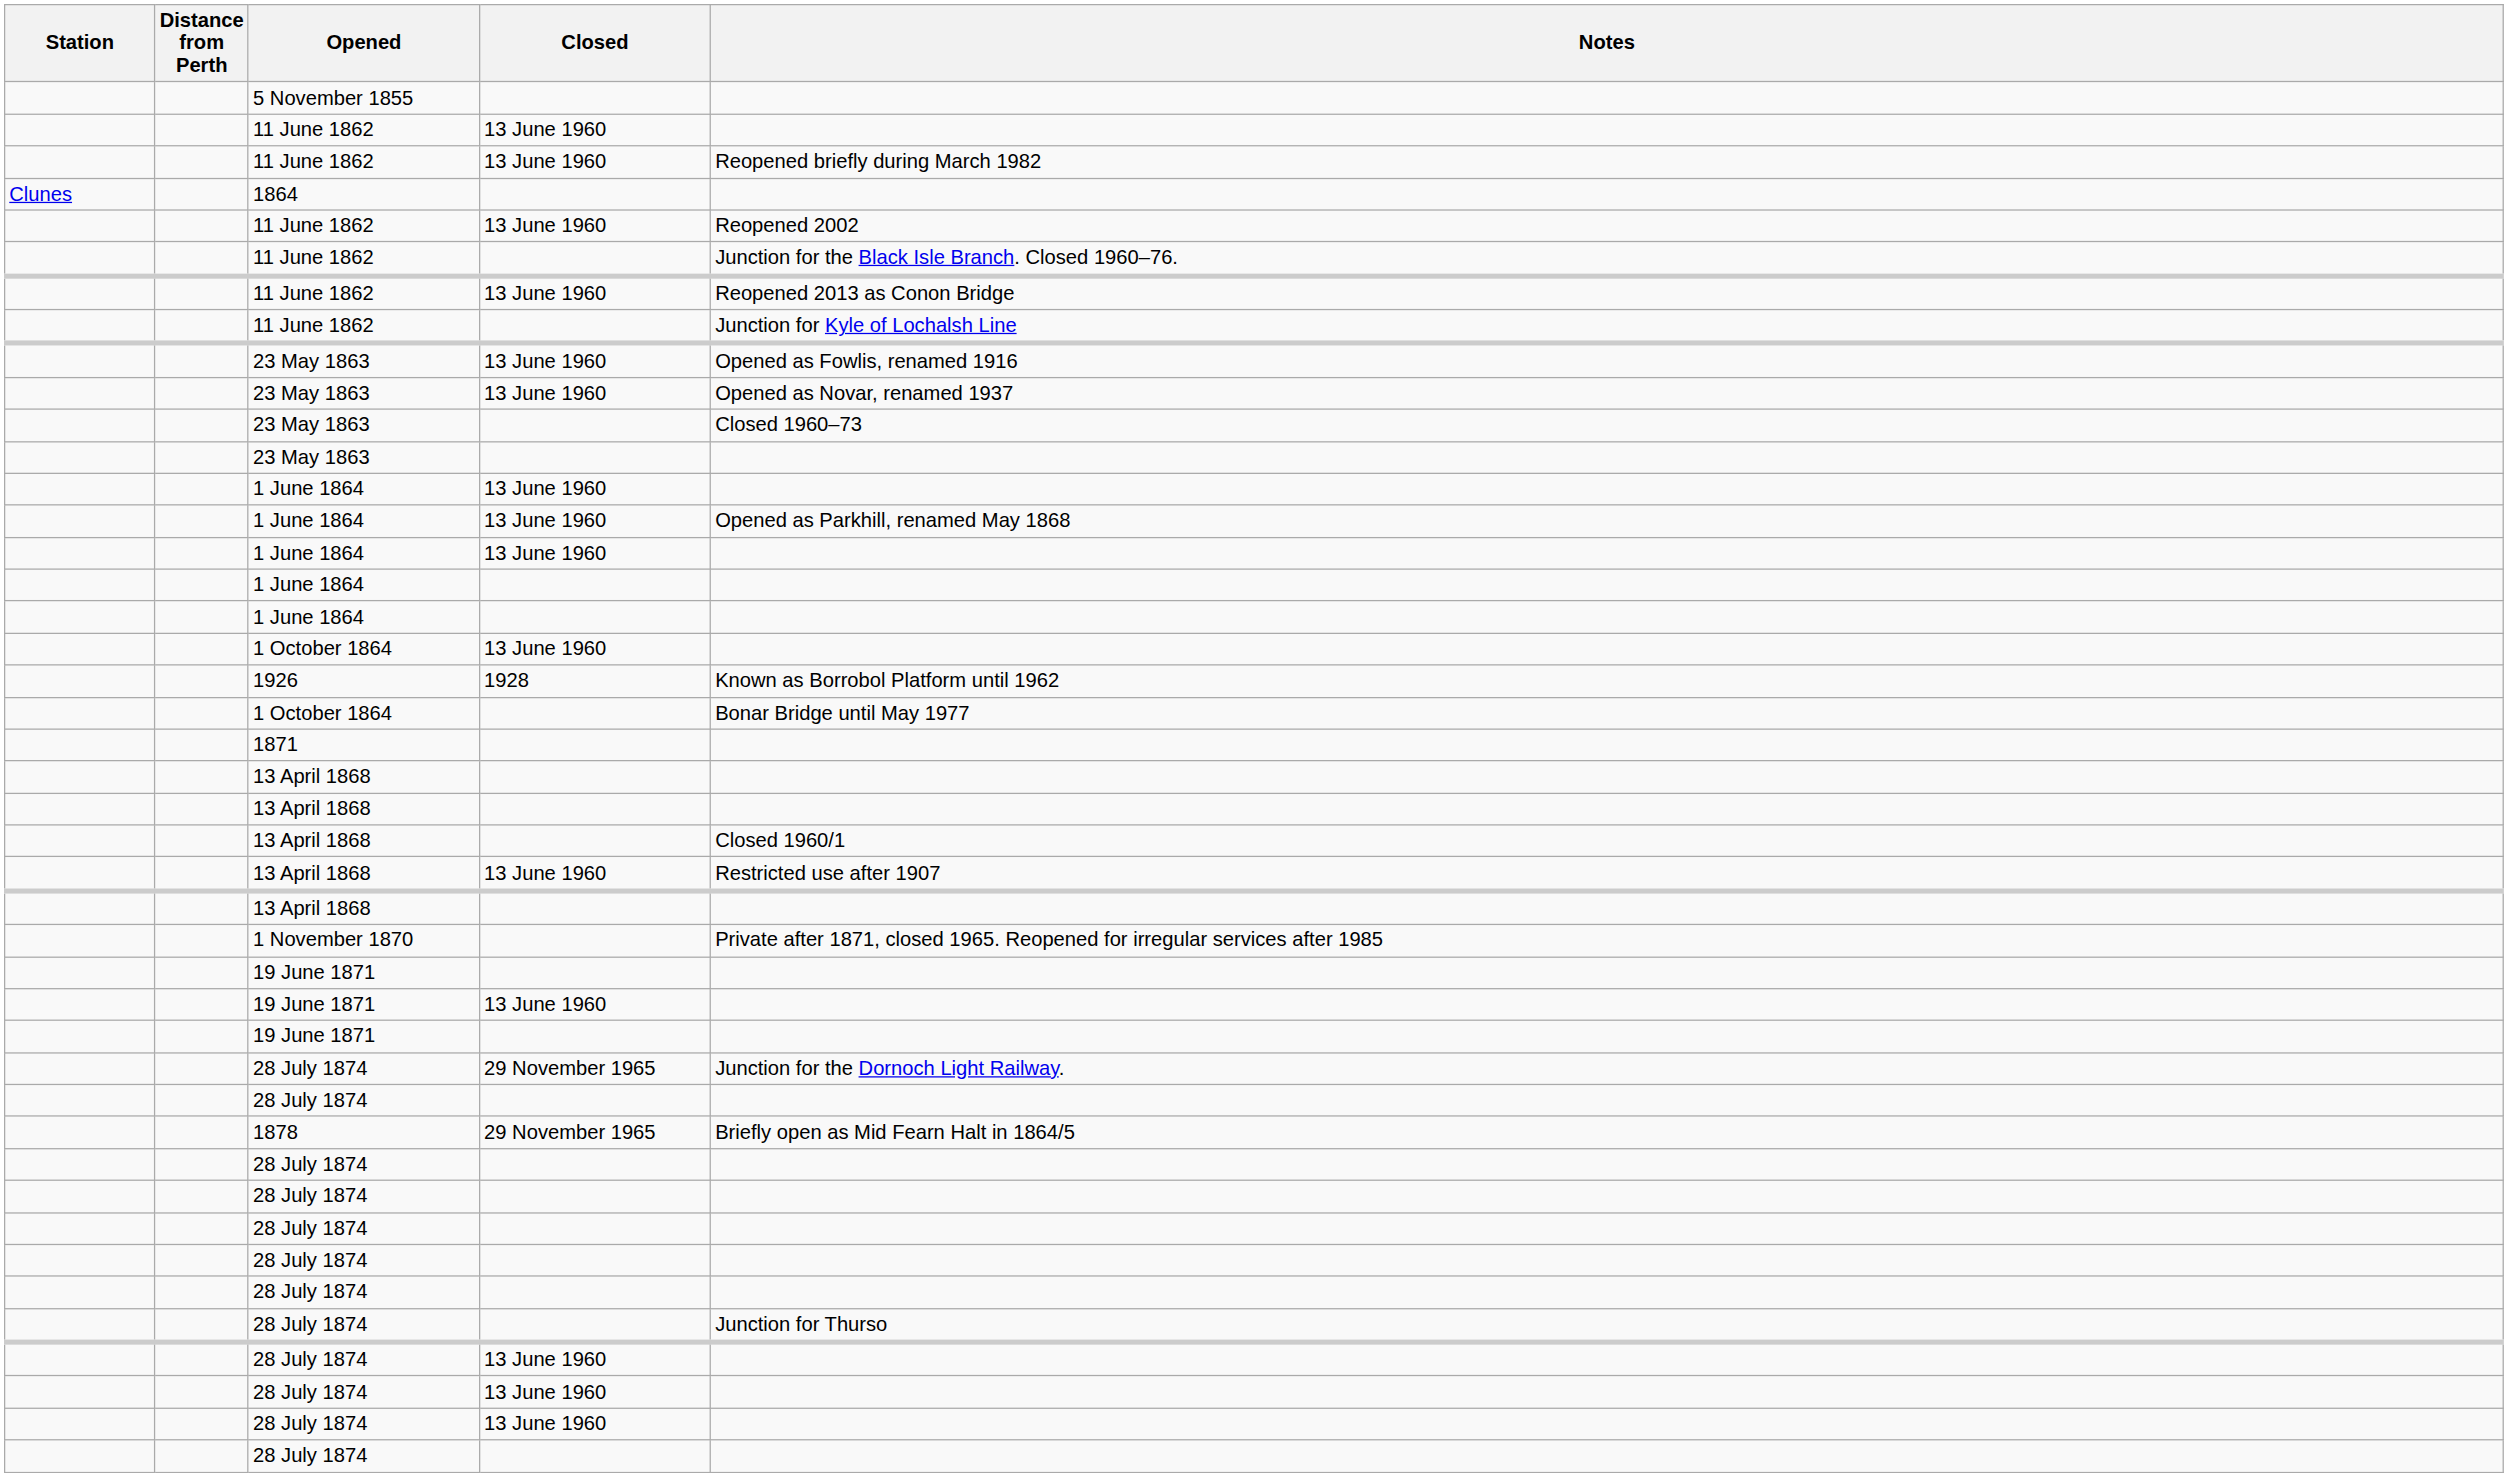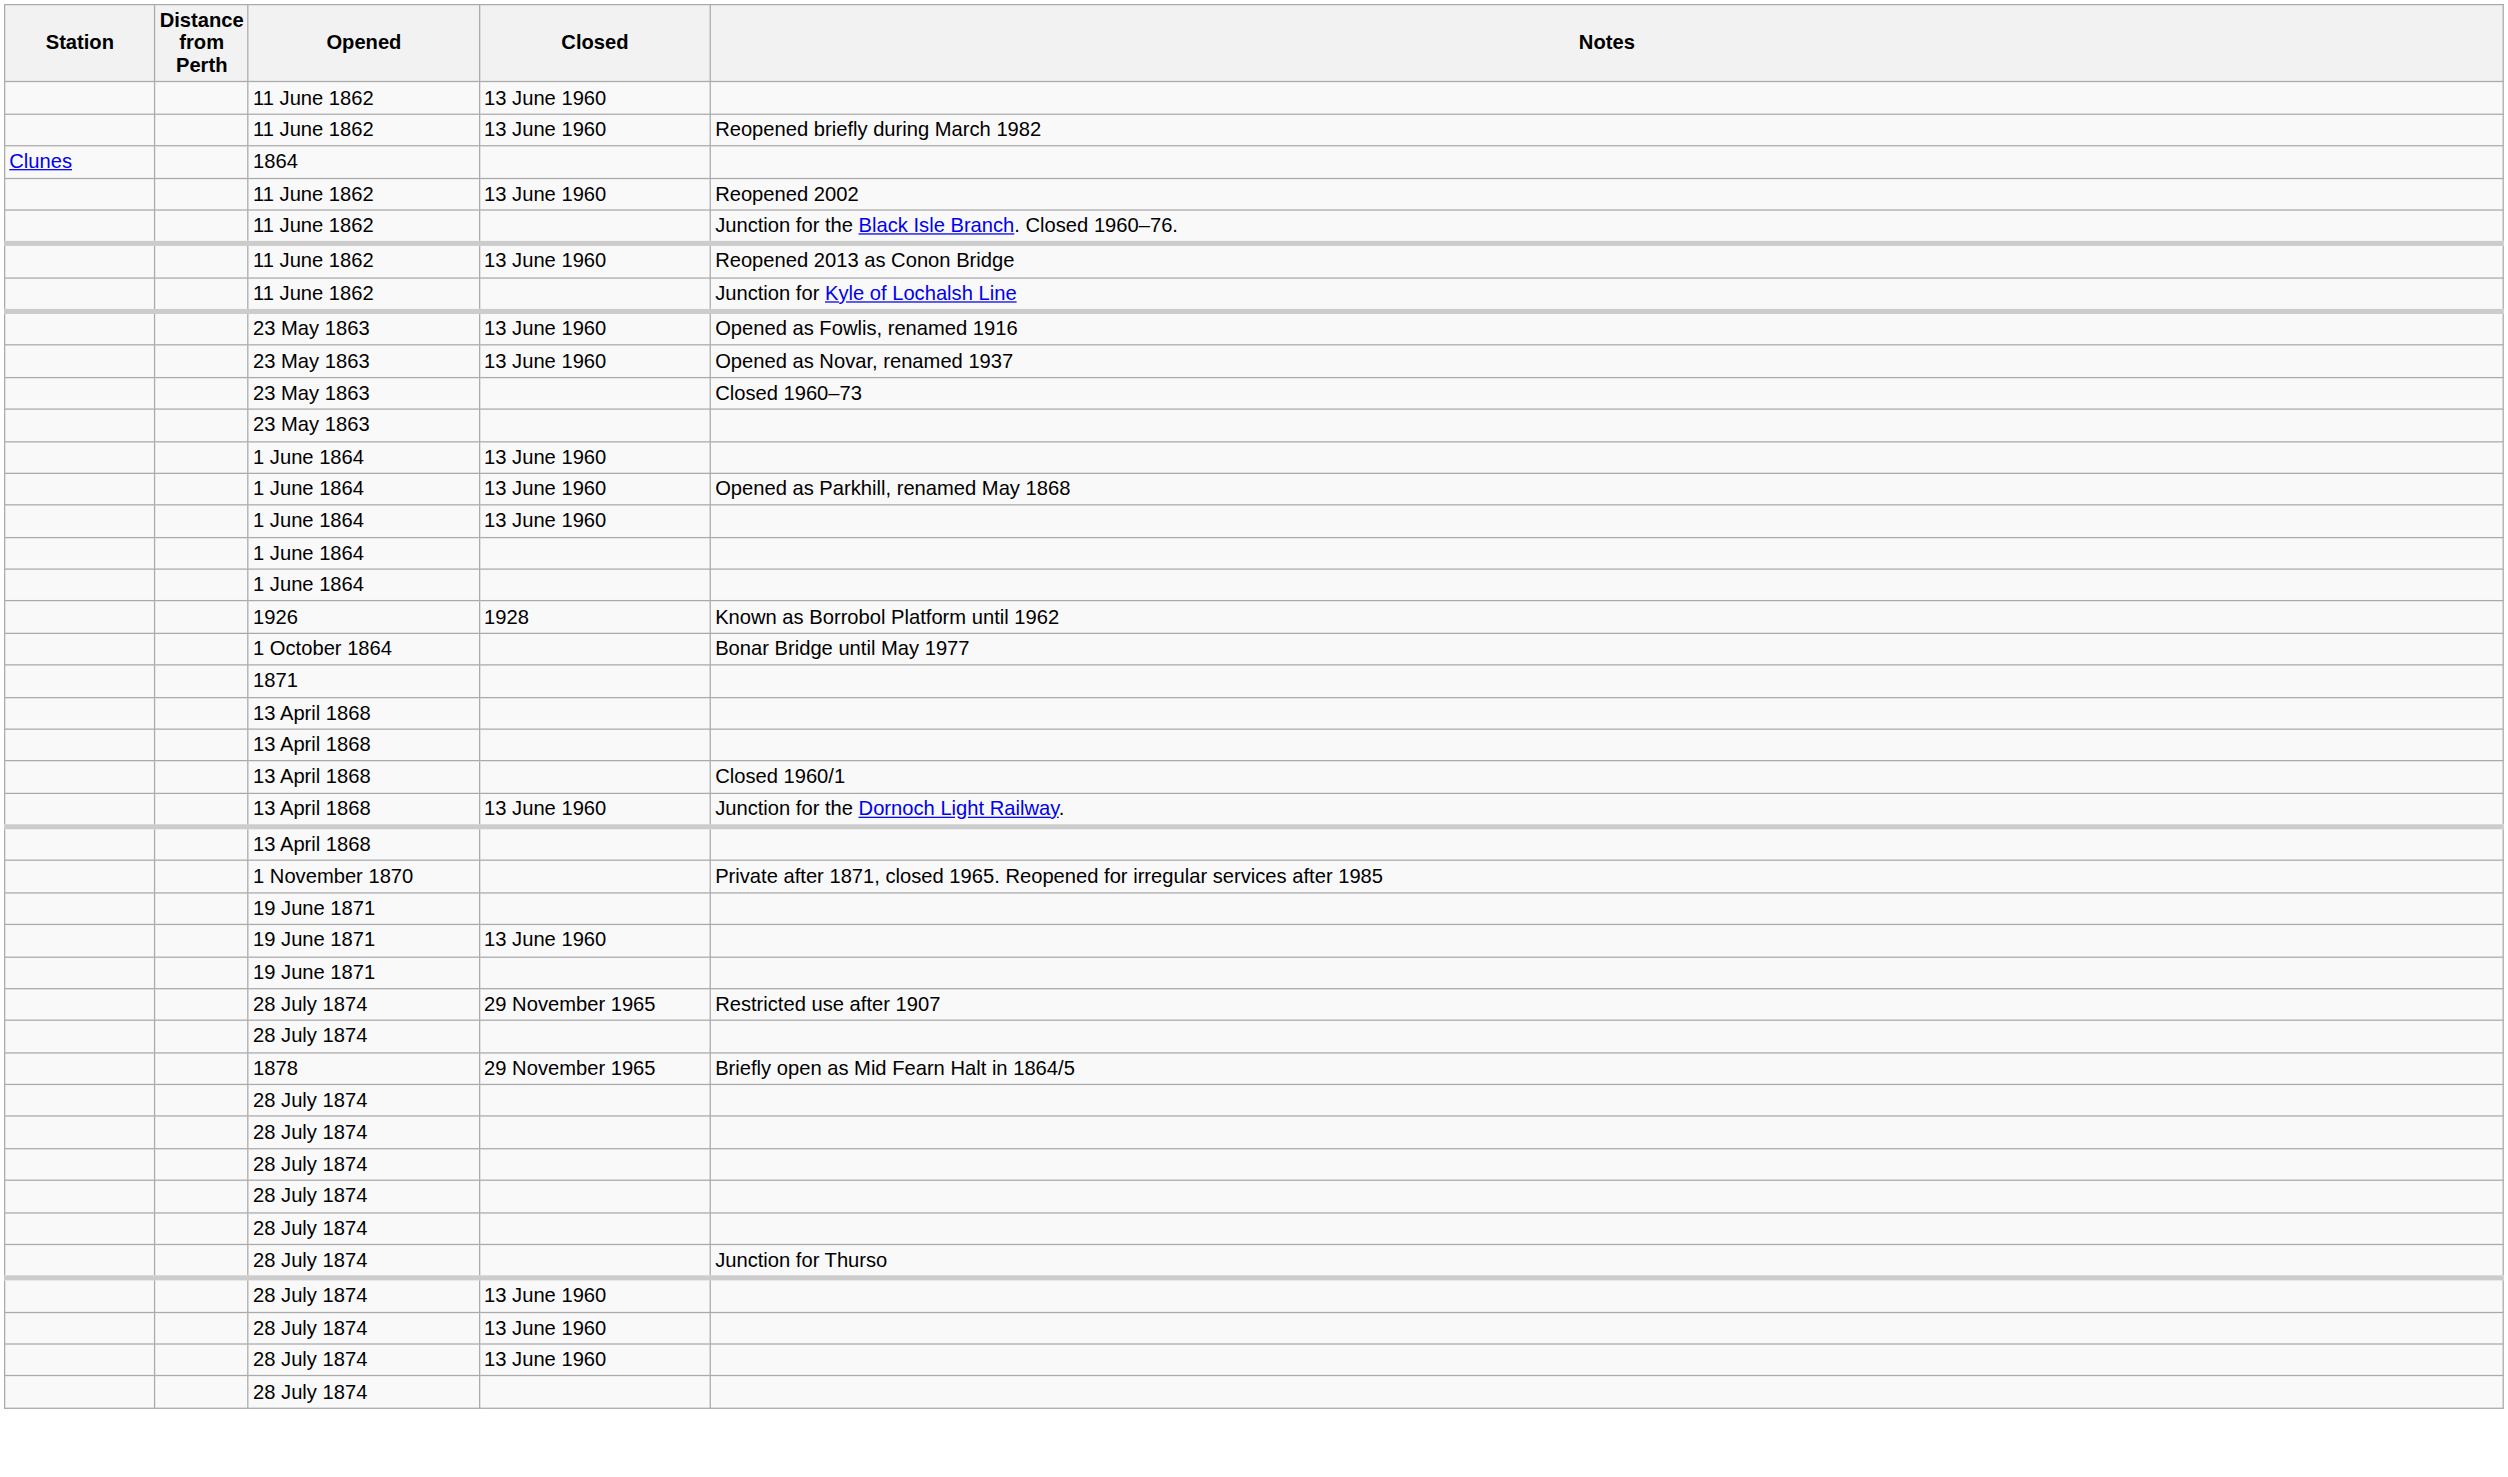- row: 5 November 1855
- row: 1 October 1864 | 13 June 1960
13 April 1868 / 13 June 1960 | Notes: Restricted use after 1907 -> Junction for the Dornoch Light Railway.
28 July 1874 / 29 November 1965 | Notes: Junction for the Dornoch Light Railway. -> Restricted use after 1907
